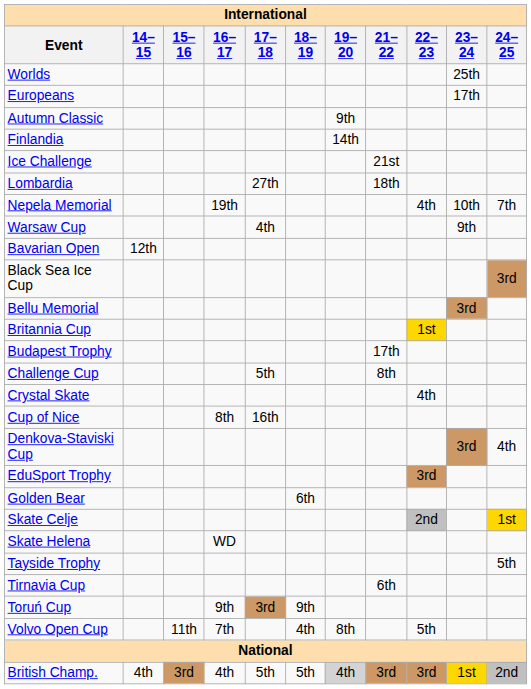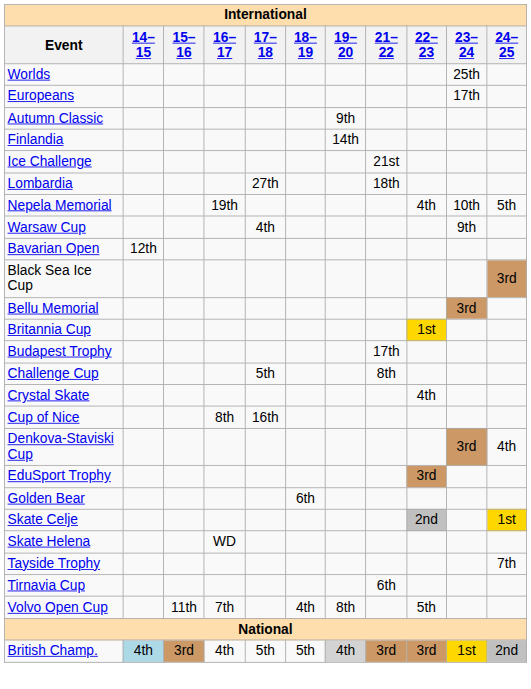Nepela Memorial | 24–25: 7th -> 5th
Tayside Trophy | 24–25: 5th -> 7th
- row: Toruń Cup | 9th | 3rd | 9th
British Champ. | 14–15: no background -> lightblue background
